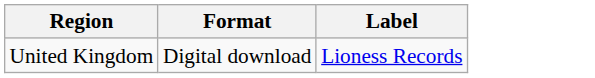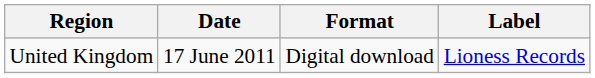+ column: Date | 17 June 2011
